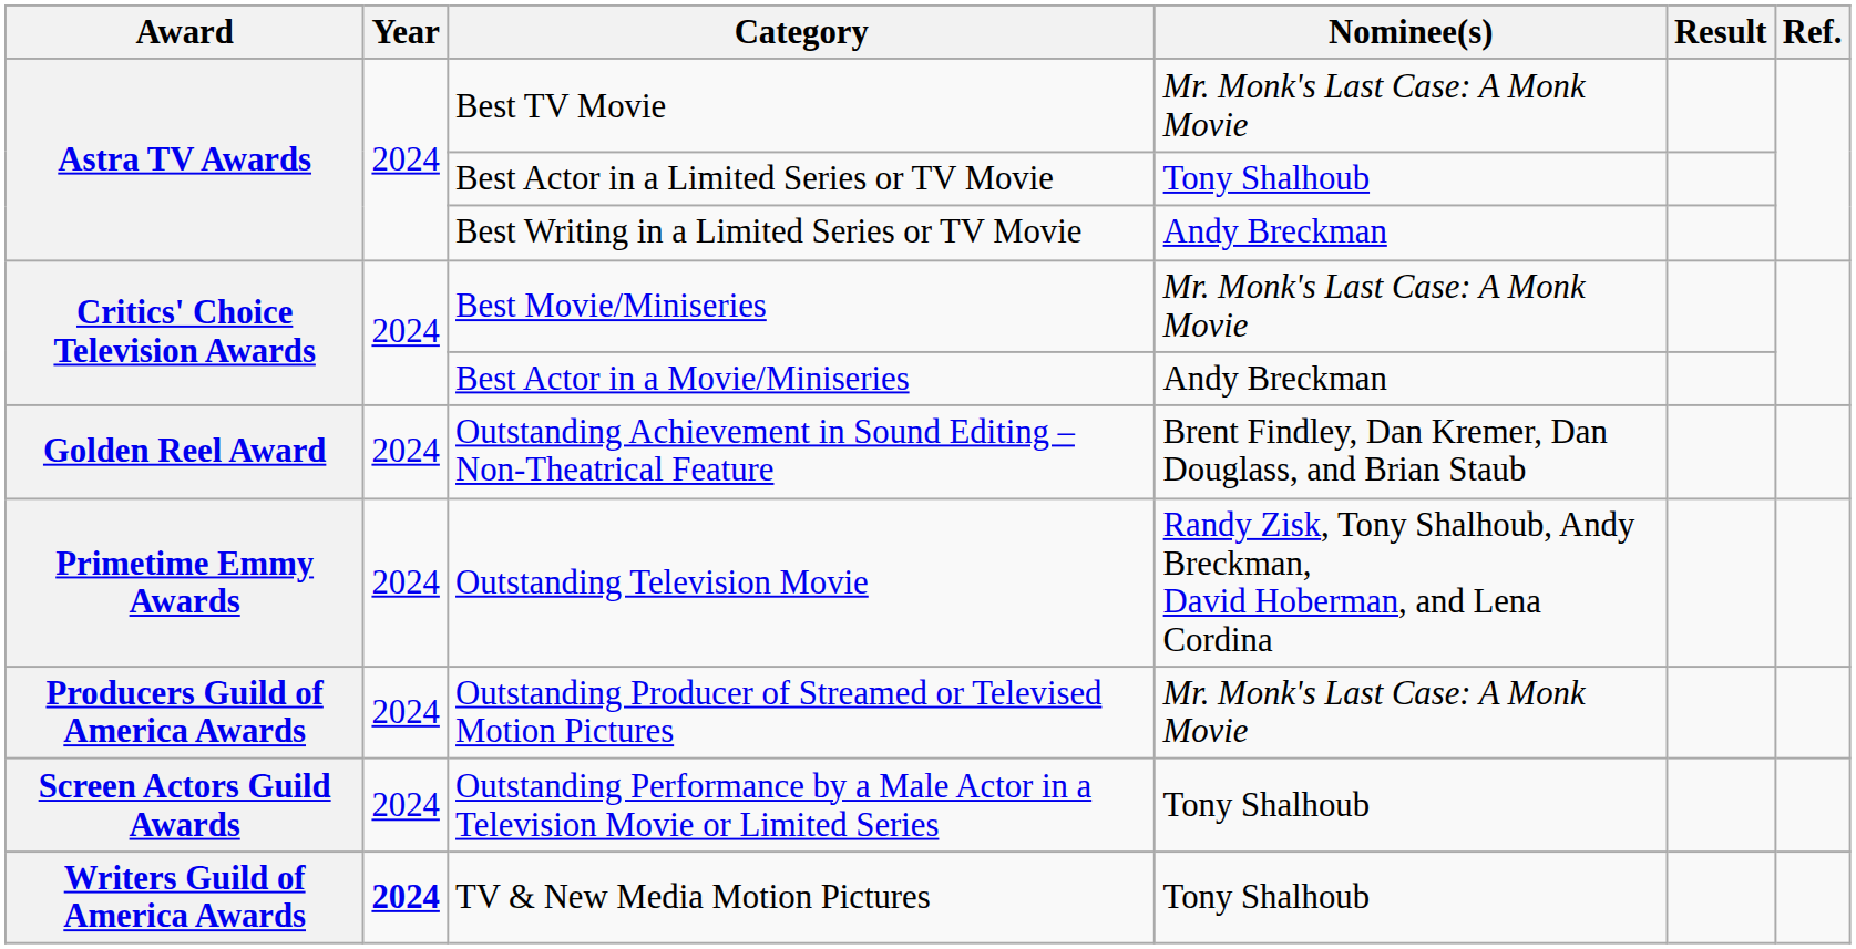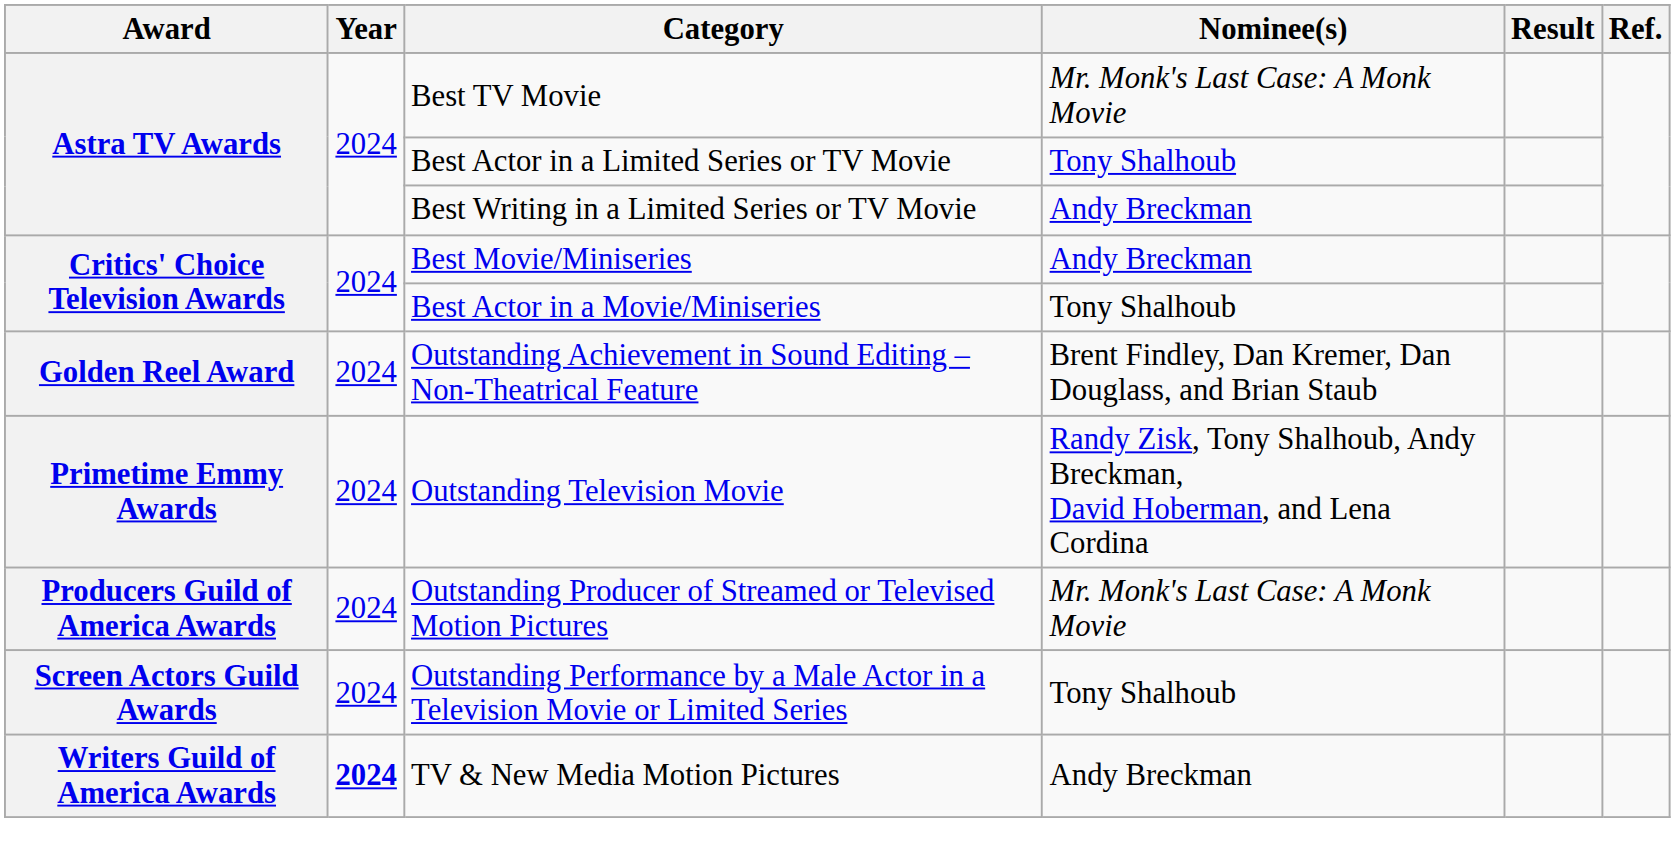Best Movie/Miniseries | Nominee(s): Mr. Monk's Last Case: A Monk Movie -> Andy Breckman
Best Actor in a Movie/Miniseries | Nominee(s): Andy Breckman -> Tony Shalhoub
TV & New Media Motion Pictures | Nominee(s): Tony Shalhoub -> Andy Breckman
